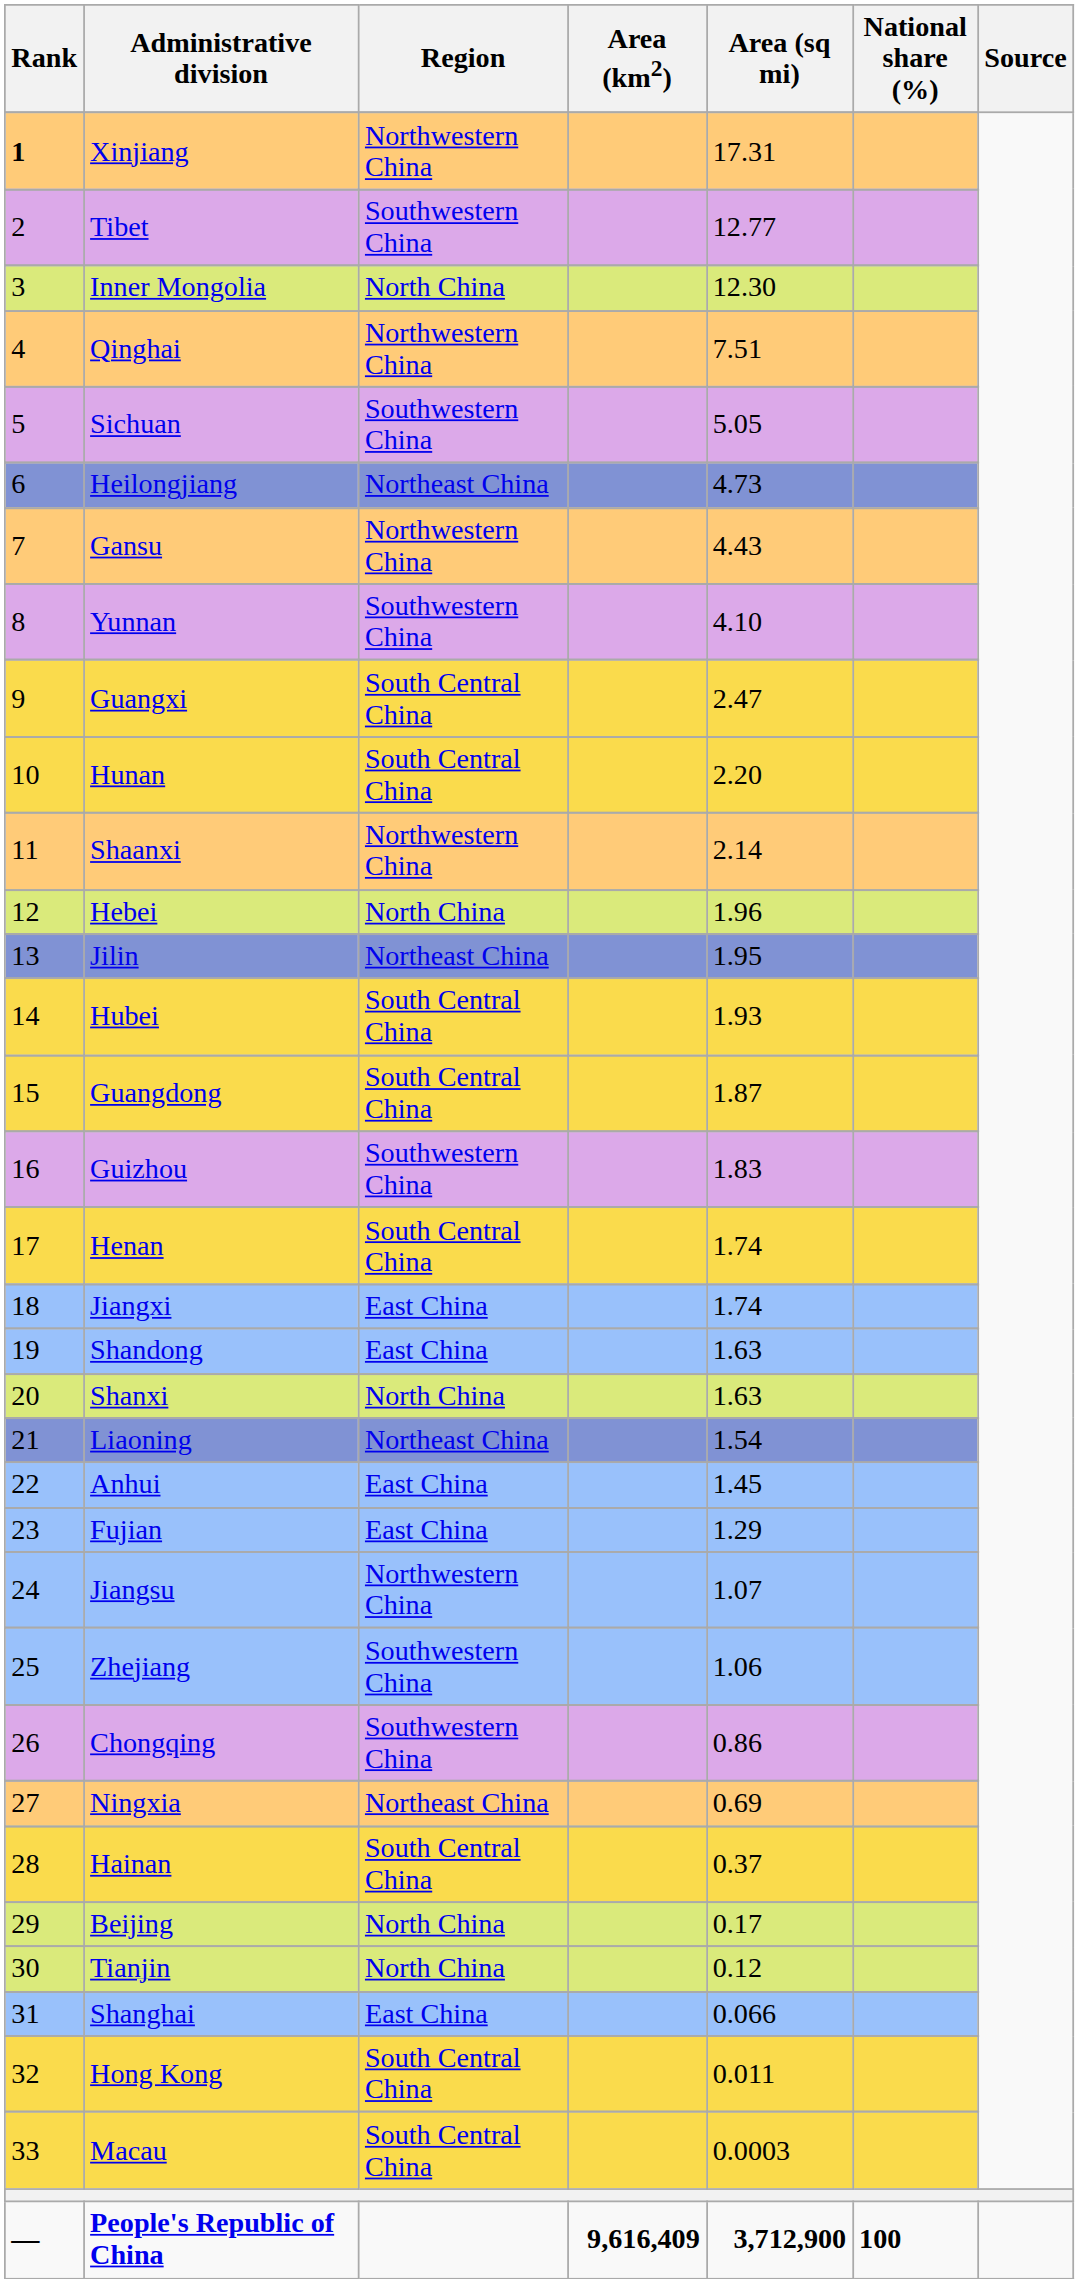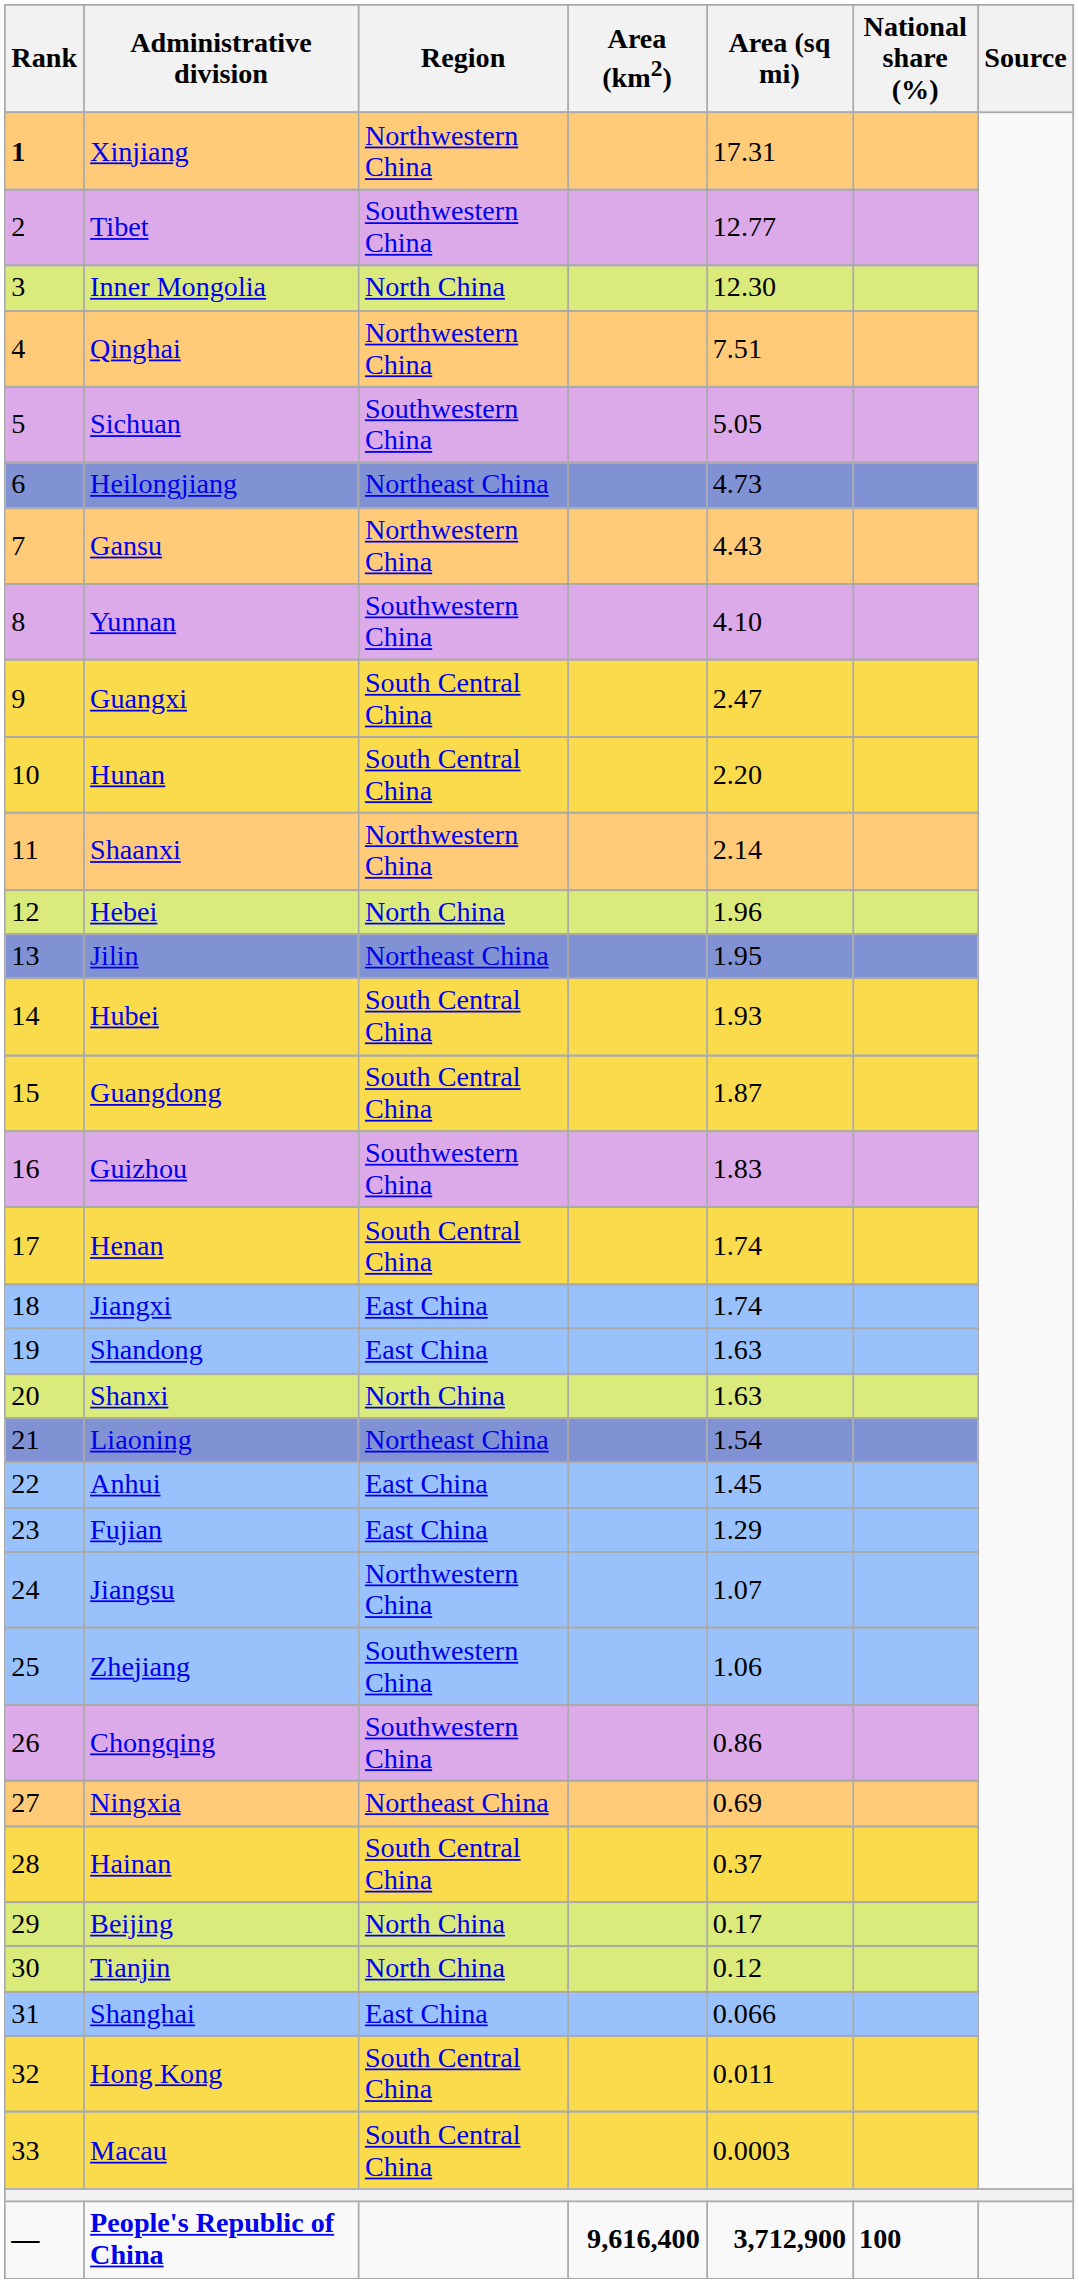People's Republic of China | Area (km2): 9,616,409 -> 9,616,400
